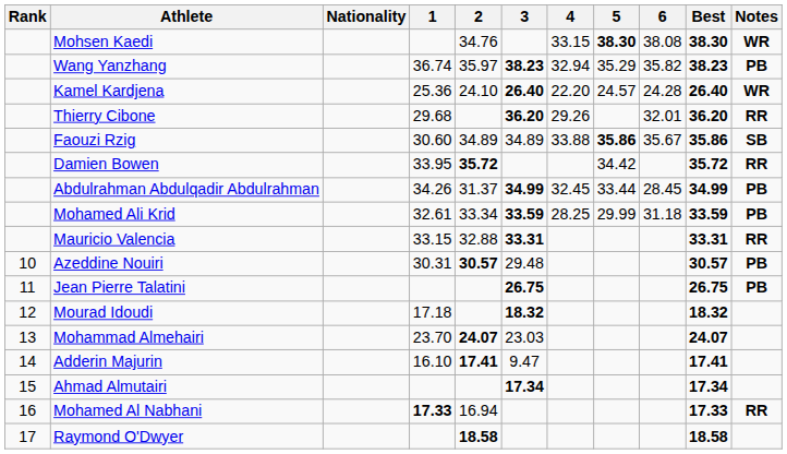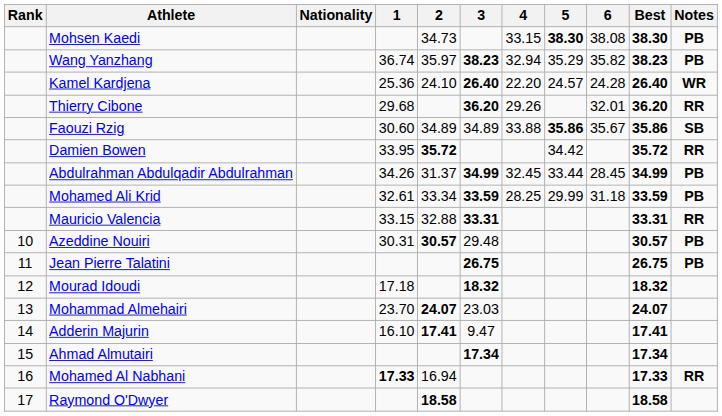Mohsen Kaedi | 2: 34.76 -> 34.73
Mohsen Kaedi | Notes: WR -> PB
